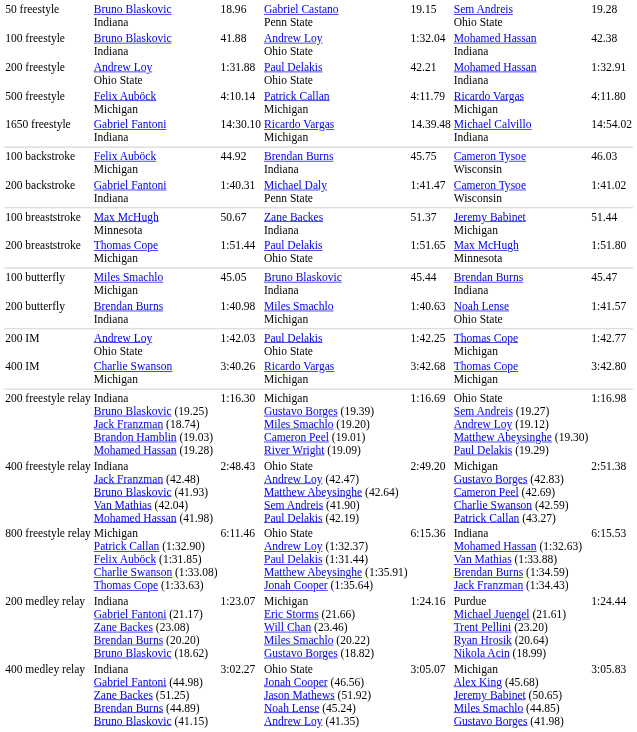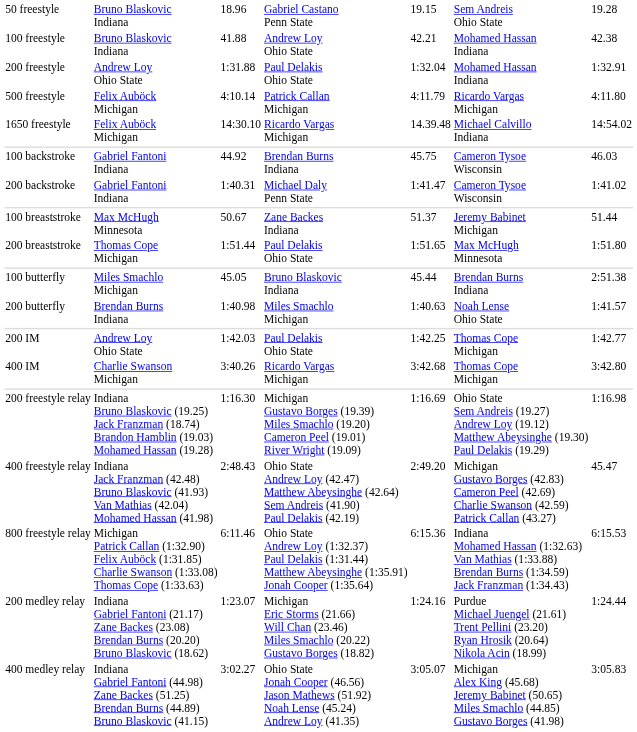100 freestyle | column 5: 1:32.04 -> 42.21
200 freestyle | column 5: 42.21 -> 1:32.04
1650 freestyle | column 2: Gabriel Fantoni Indiana -> Felix Auböck Michigan
100 backstroke | column 2: Felix Auböck Michigan -> Gabriel Fantoni Indiana
100 butterfly | column 7: 45.47 -> 2:51.38
400 freestyle relay | column 7: 2:51.38 -> 45.47
